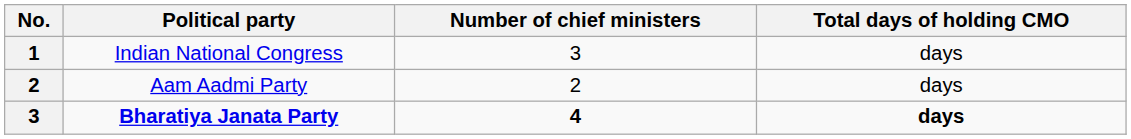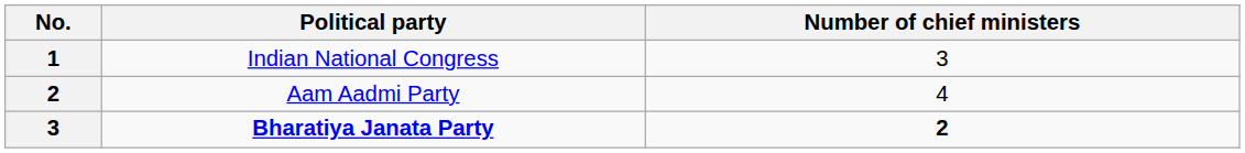- column: Total days of holding CMO | days | days | days
Aam Aadmi Party | Number of chief ministers: 2 -> 4
Bharatiya Janata Party | Number of chief ministers: 4 -> 2
